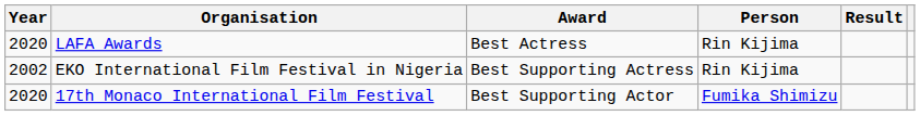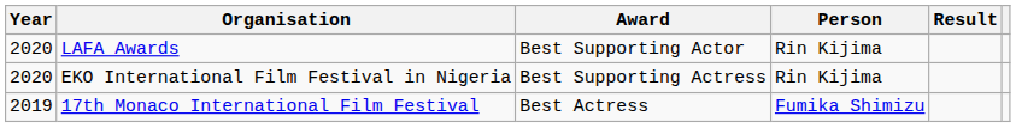LAFA Awards | Award: Best Actress -> Best Supporting Actor
EKO International Film Festival in Nigeria | Year: 2002 -> 2020
17th Monaco International Film Festival | Year: 2020 -> 2019
17th Monaco International Film Festival | Award: Best Supporting Actor -> Best Actress
